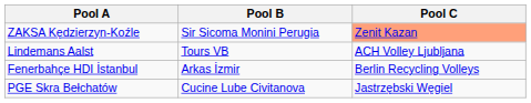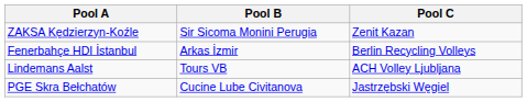ZAKSA Kędzierzyn-Koźle | Pool C: lightsalmon background -> no background
rows swapped: Fenerbahçe HDI İstanbul <-> Lindemans Aalst
